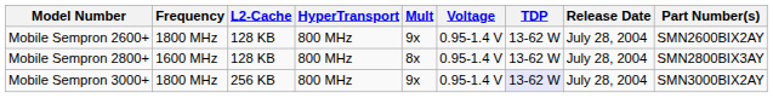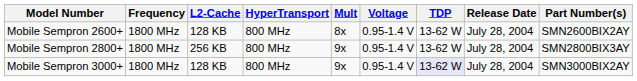Mobile Sempron 2600+ | Mult: 9x -> 8x
Mobile Sempron 2800+ | Frequency: 1600 MHz -> 1800 MHz
Mobile Sempron 2800+ | L2-Cache: 128 KB -> 256 KB
Mobile Sempron 2800+ | Mult: 8x -> 9x
Mobile Sempron 3000+ | L2-Cache: 256 KB -> 128 KB
